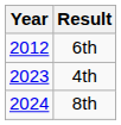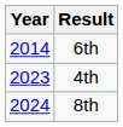6th | Year: 2012 -> 2014
